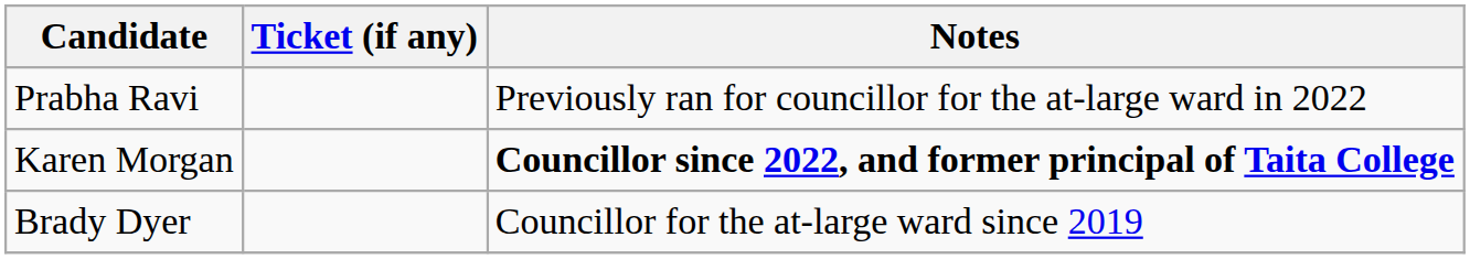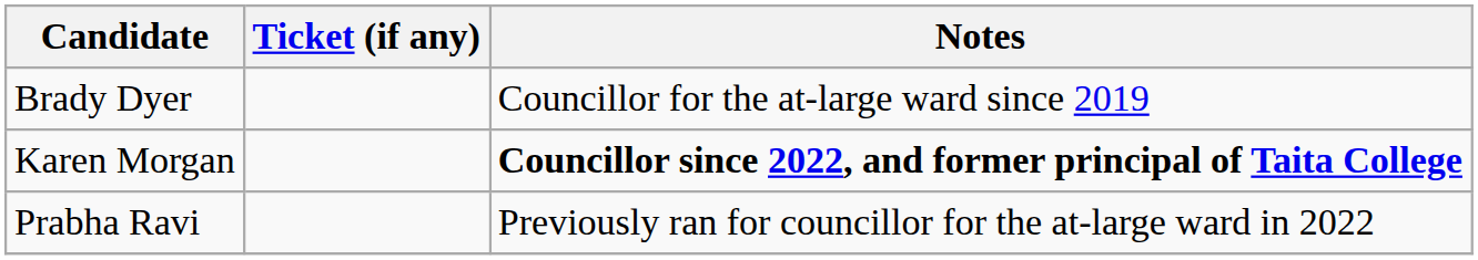rows swapped: Brady Dyer <-> Prabha Ravi
